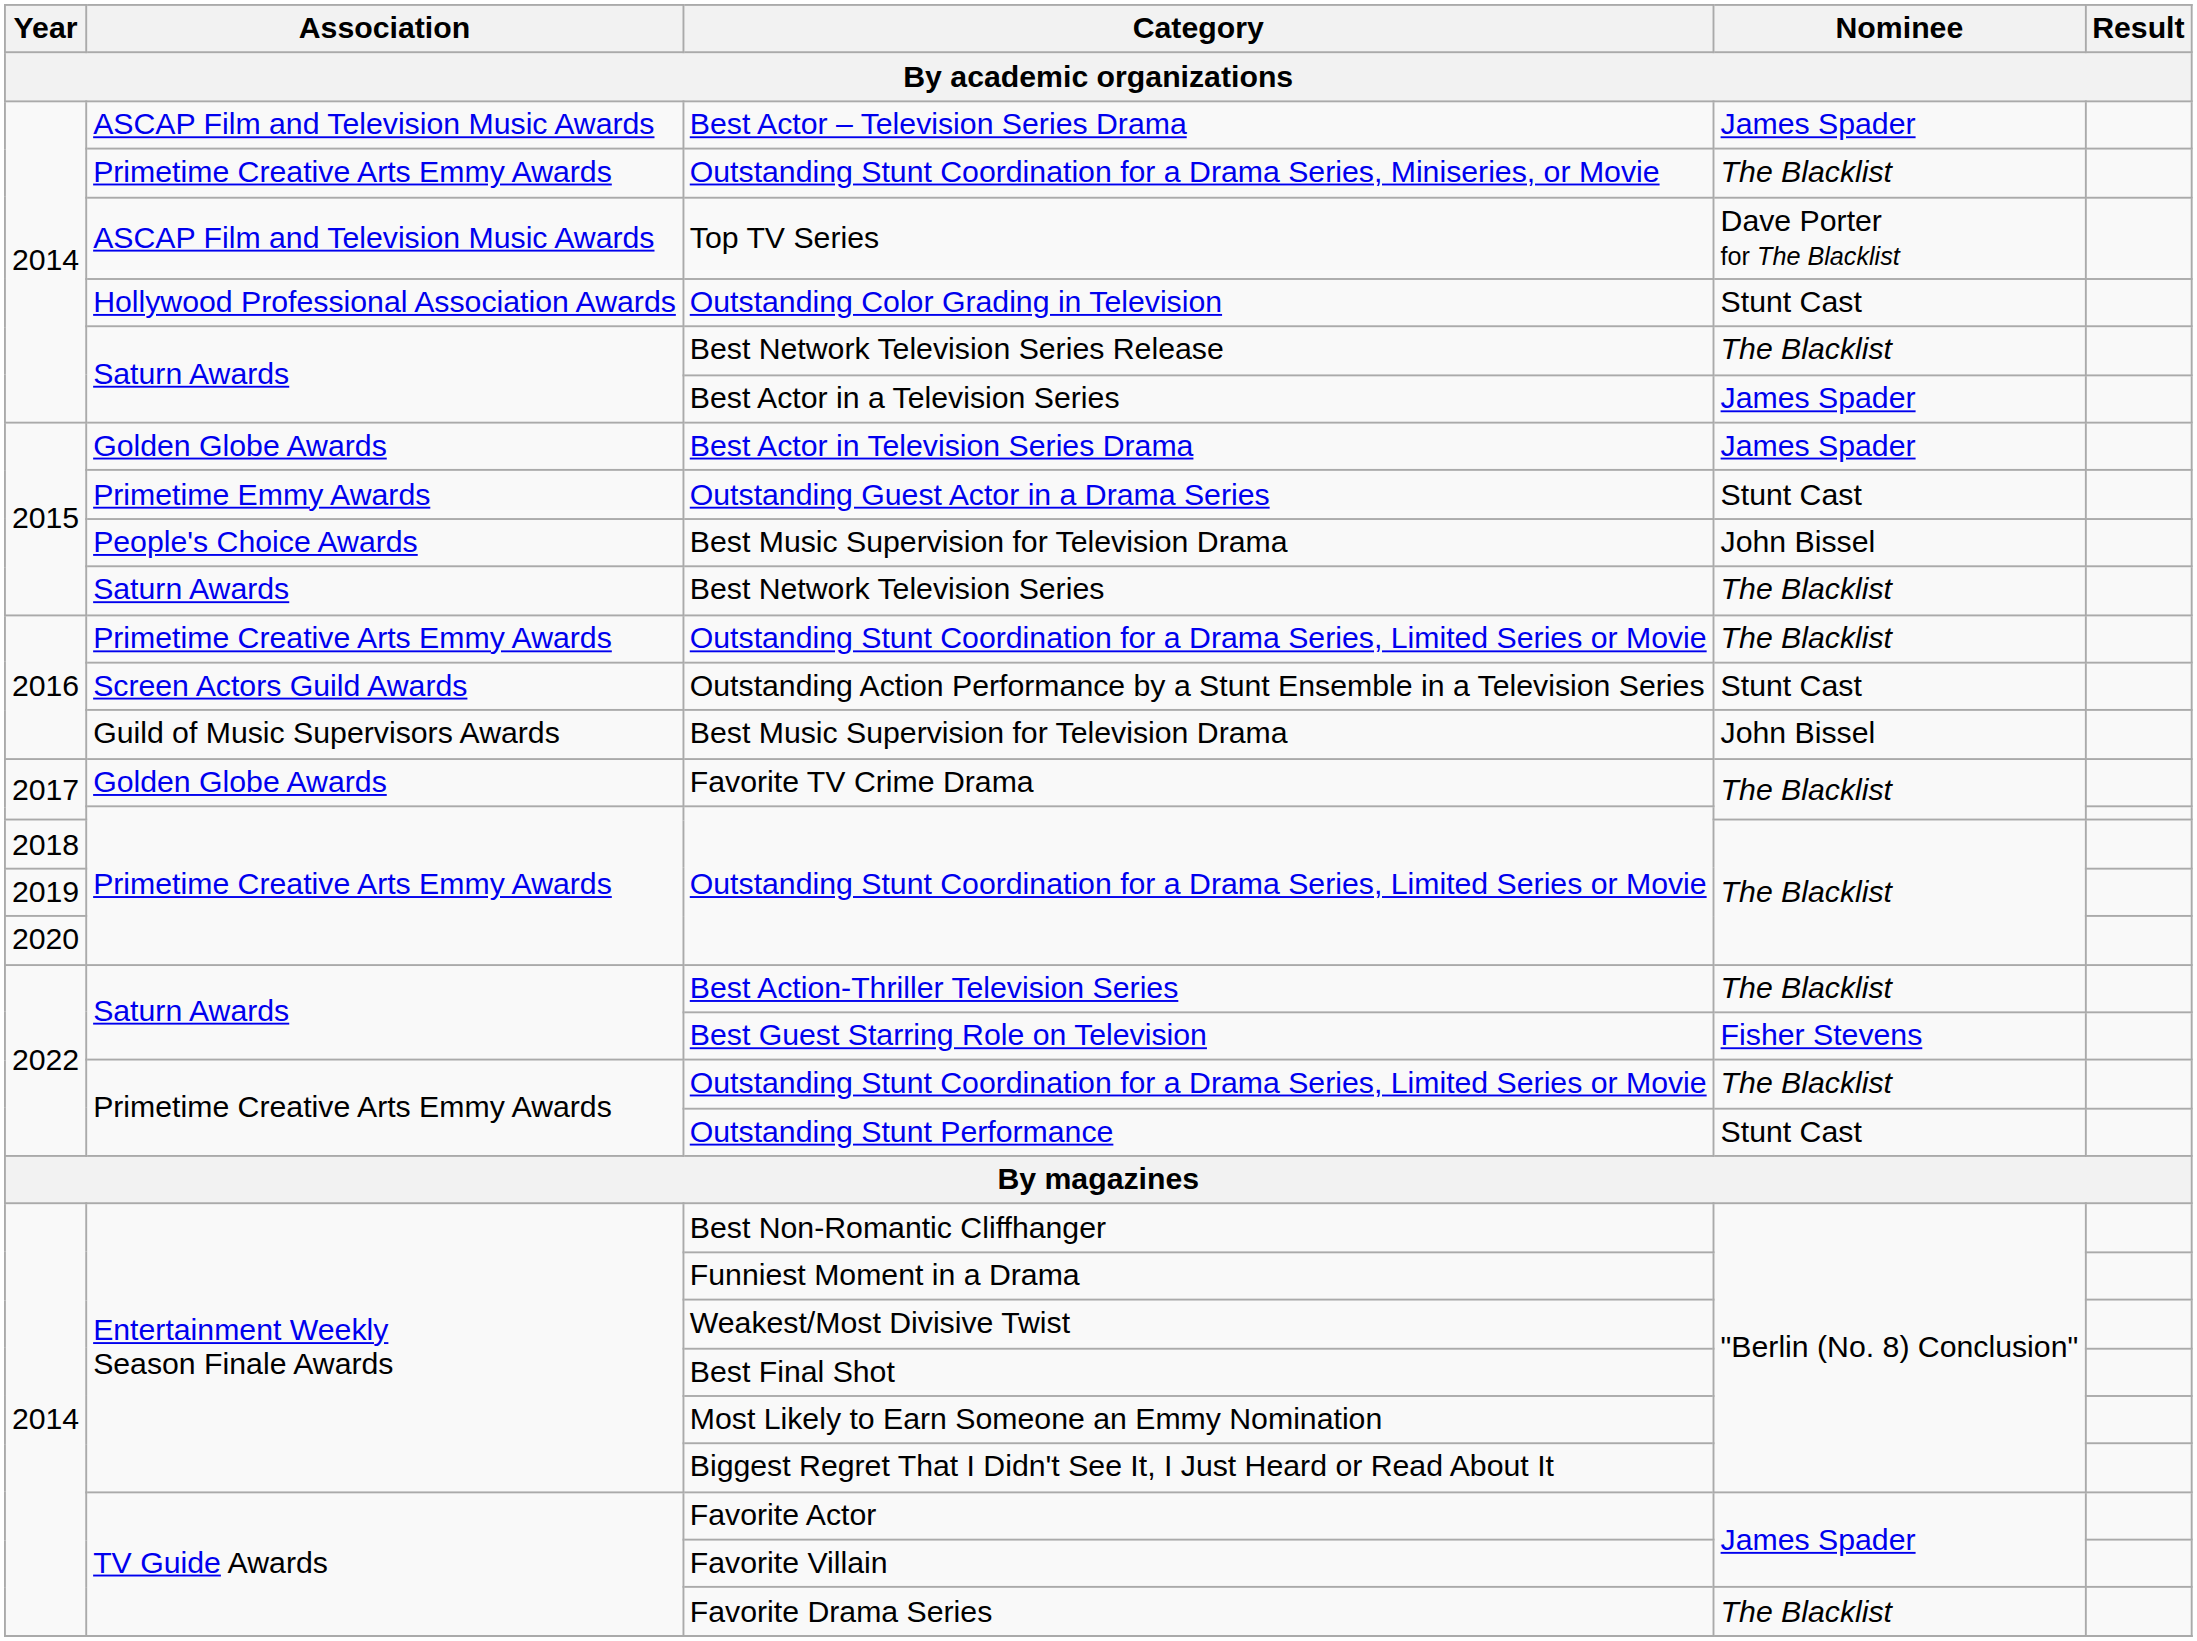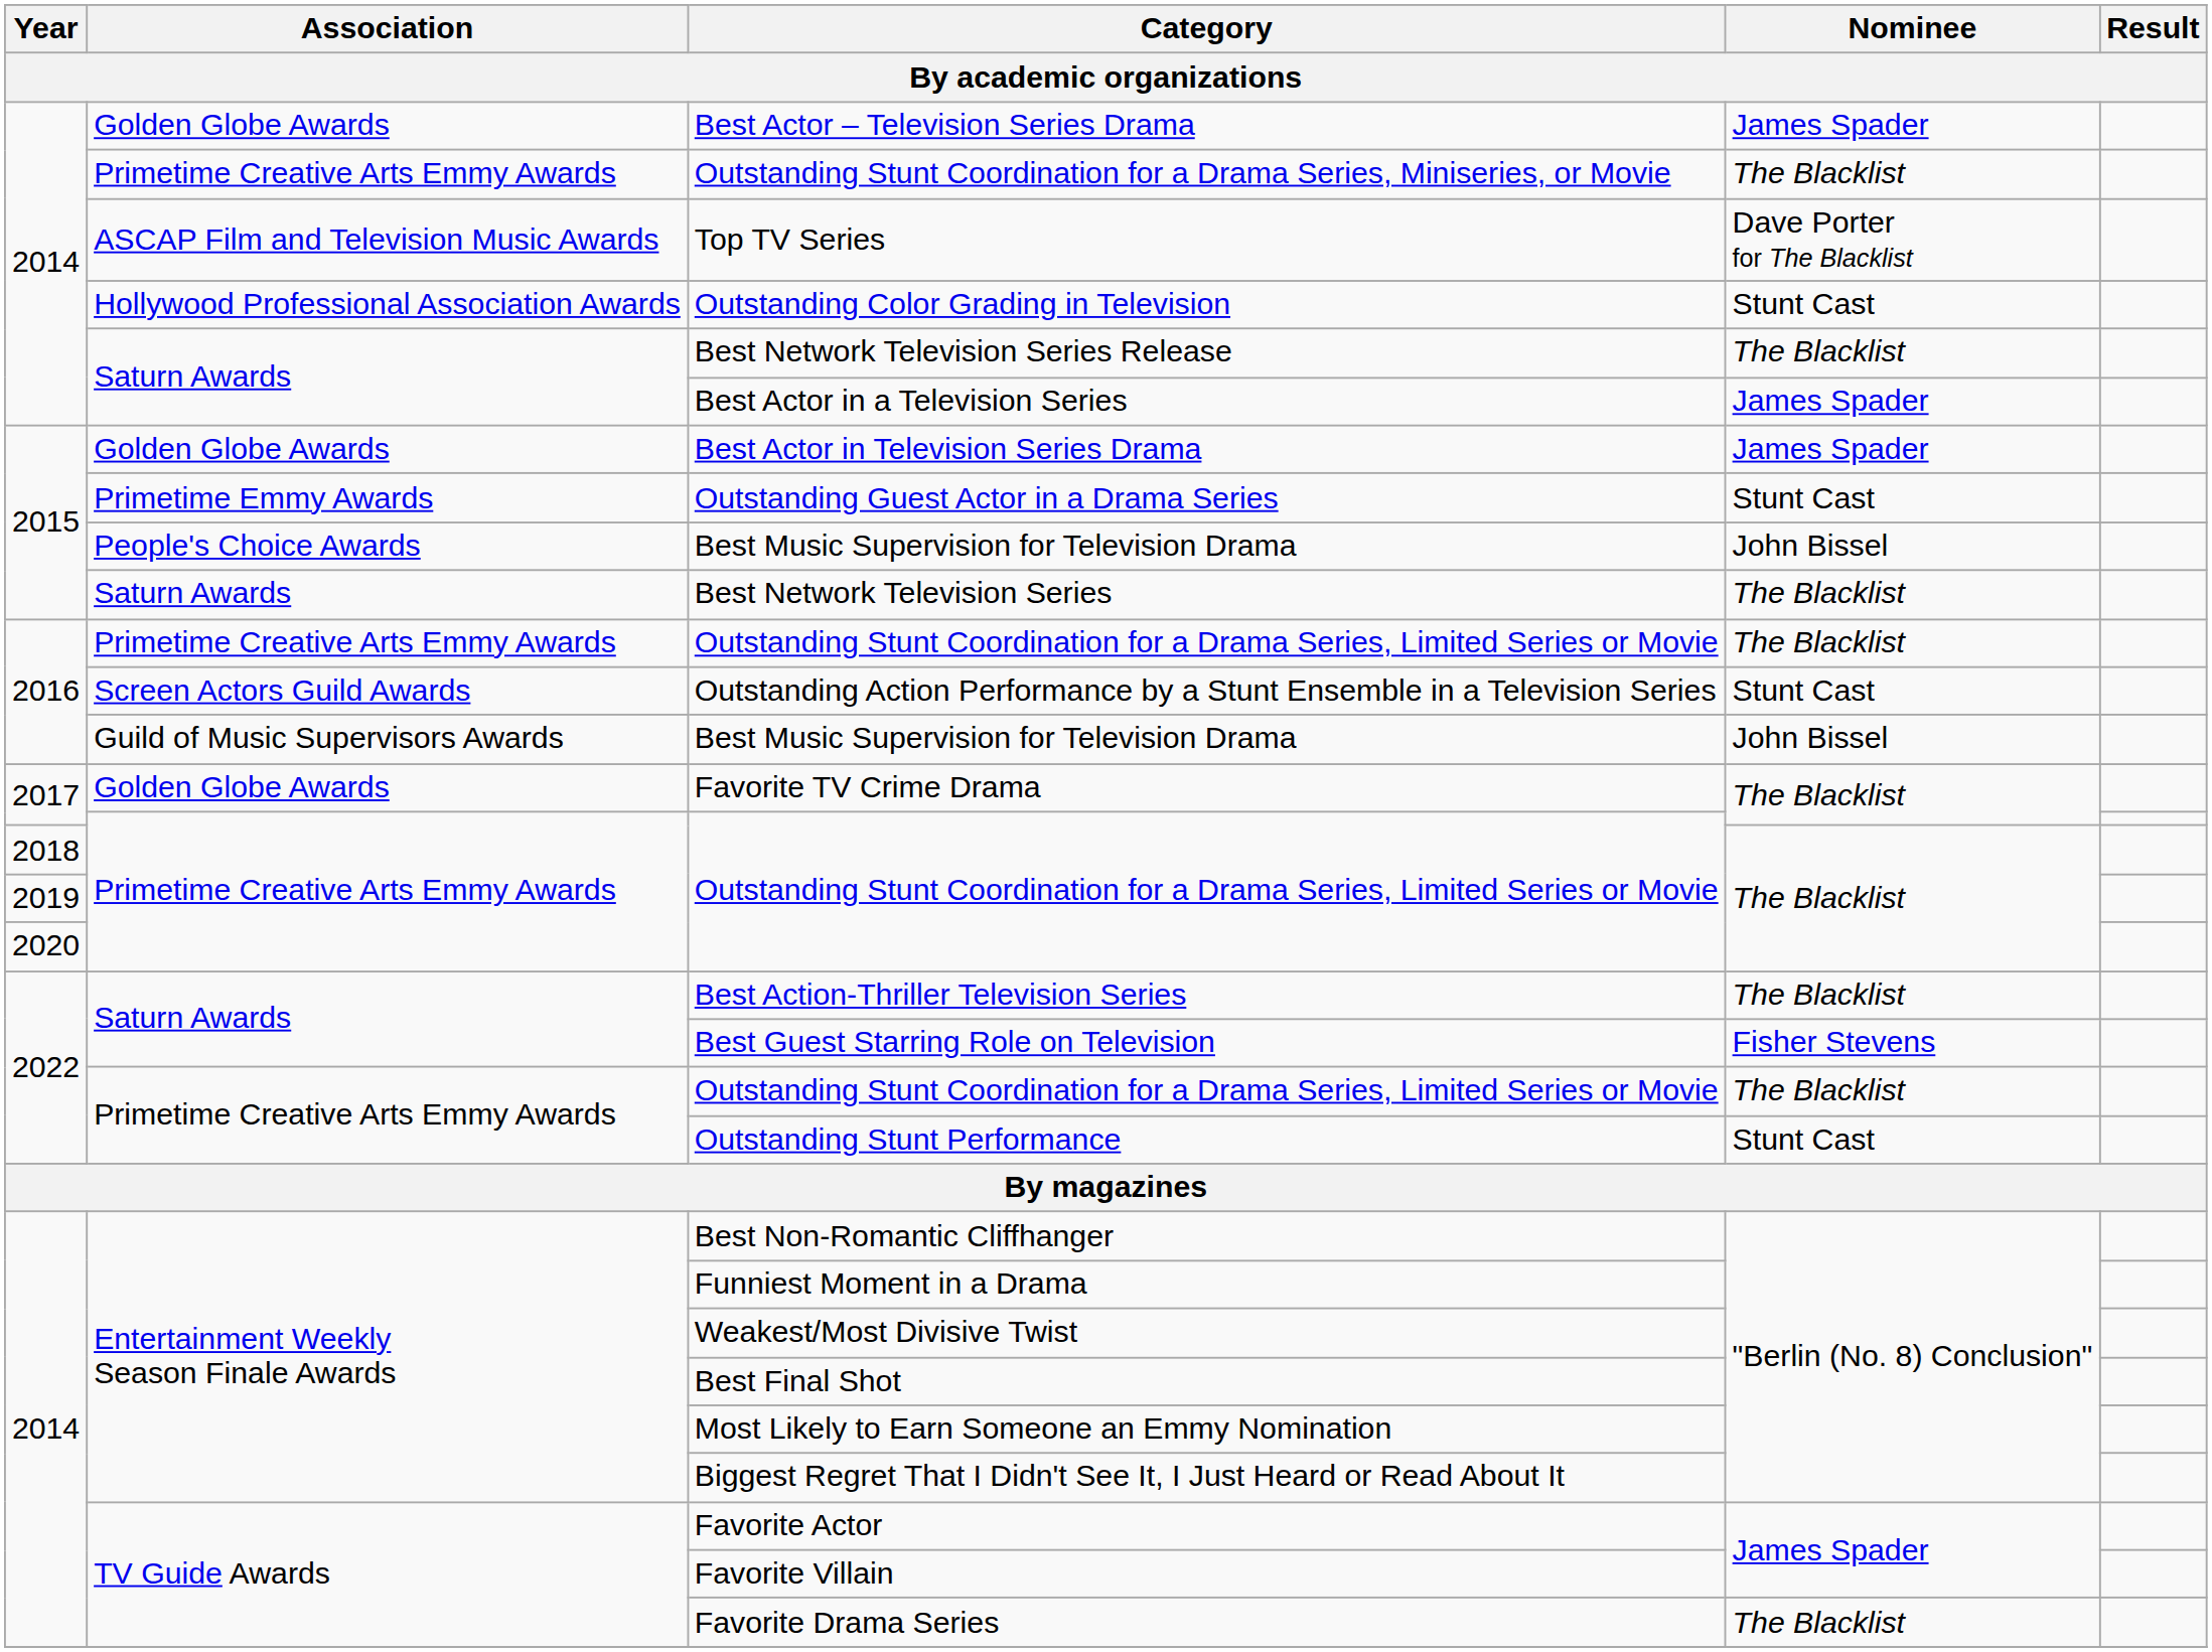Best Actor – Television Series Drama | Association: ASCAP Film and Television Music Awards -> Golden Globe Awards
